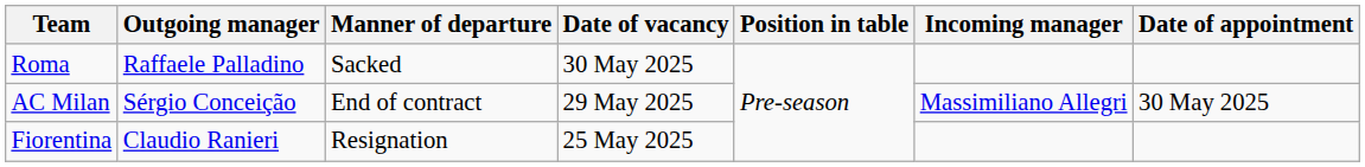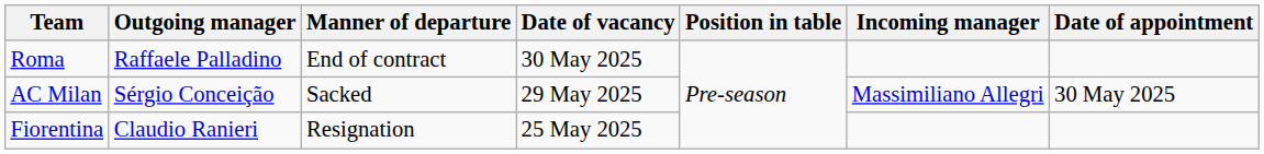Roma | Manner of departure: Sacked -> Εnd of contract
AC Milan | Manner of departure: Εnd of contract -> Sacked
